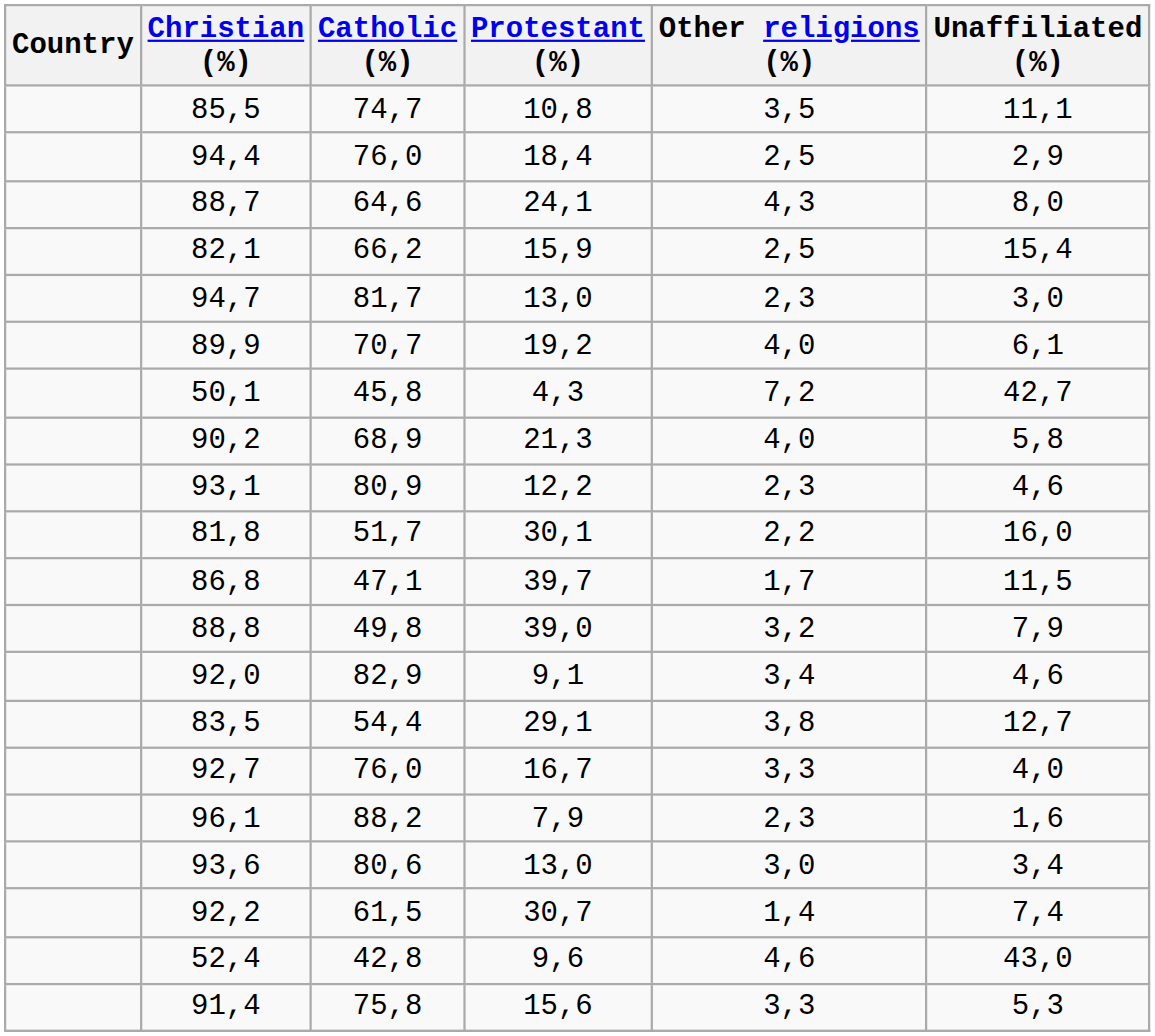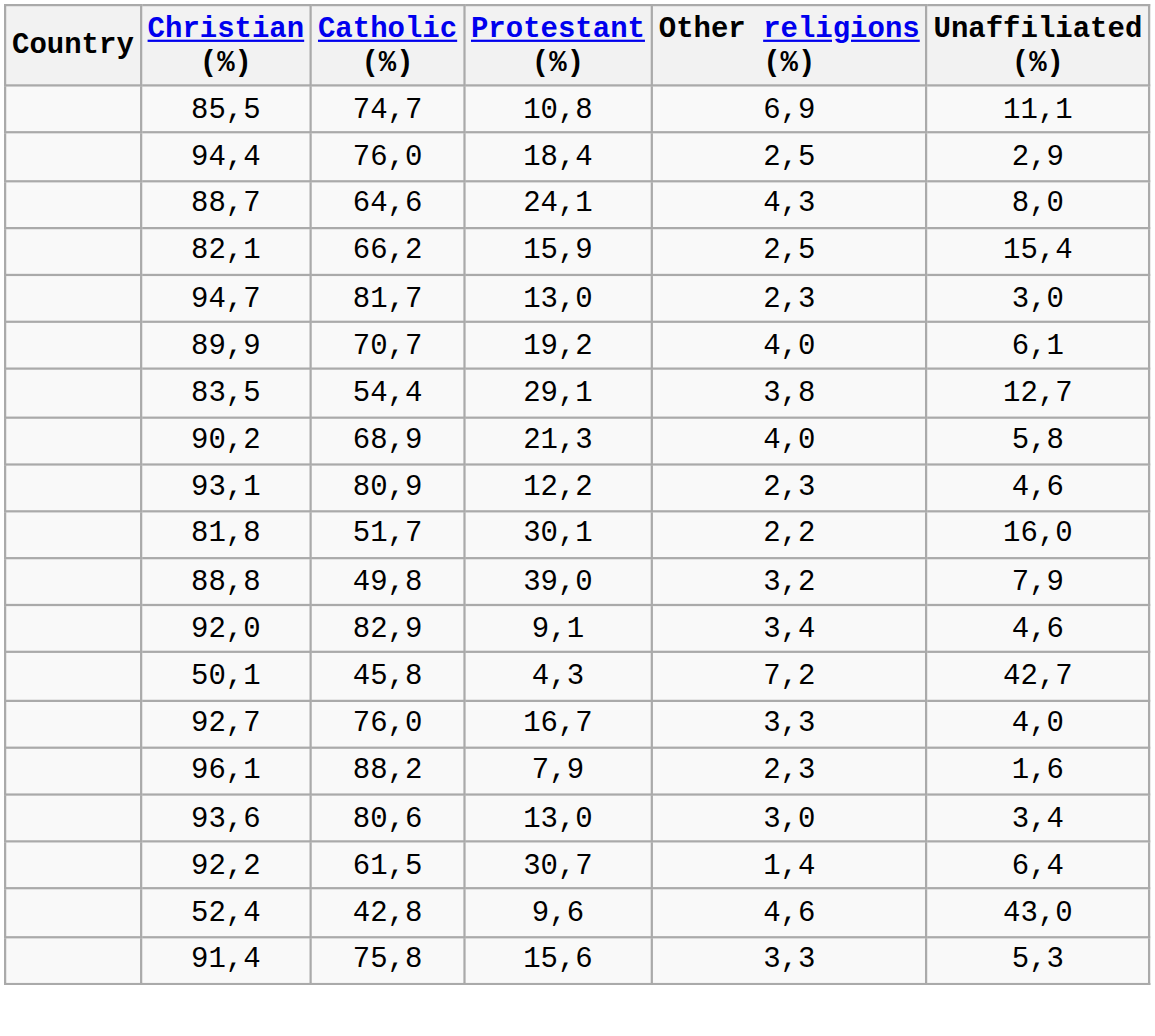85,5 | Other religions (%): 3,5 -> 6,9
rows swapped: 50,1 <-> 83,5
- row: 86,8 | 47,1 | 39,7 | 1,7 | 11,5
92,2 | Unaffiliated (%): 7,4 -> 6,4
